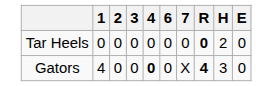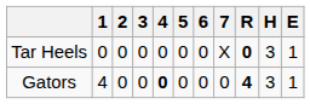+ column: 5 | 0 | 0
Tar Heels | 7: 0 -> X
Tar Heels | H: 2 -> 3
Tar Heels | E: 0 -> 1
Gators | 7: X -> 0
Gators | E: 0 -> 1
